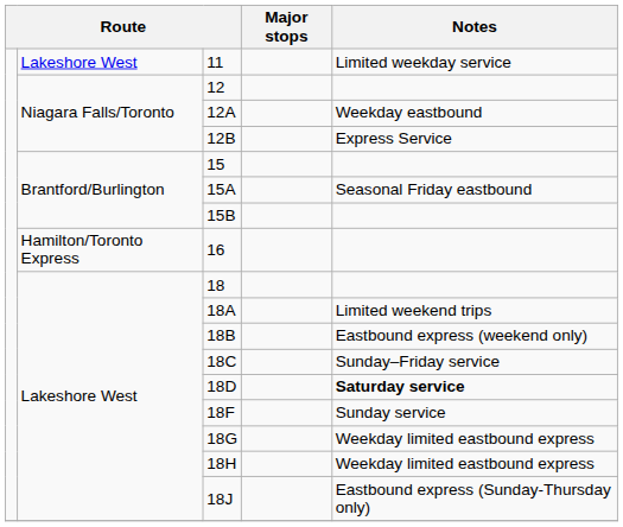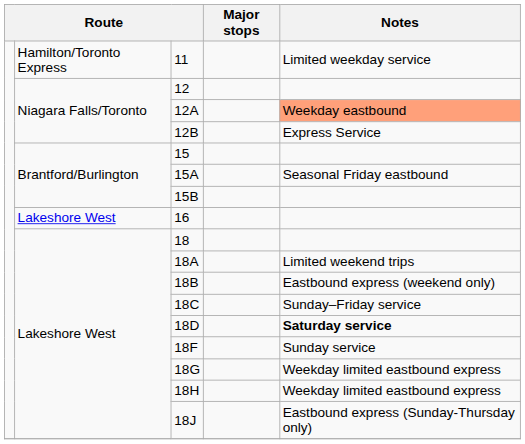11 | column 2: Lakeshore West -> Hamilton/Toronto Express
12A | Notes: no background -> lightsalmon background
16 | column 2: Hamilton/Toronto Express -> Lakeshore West
